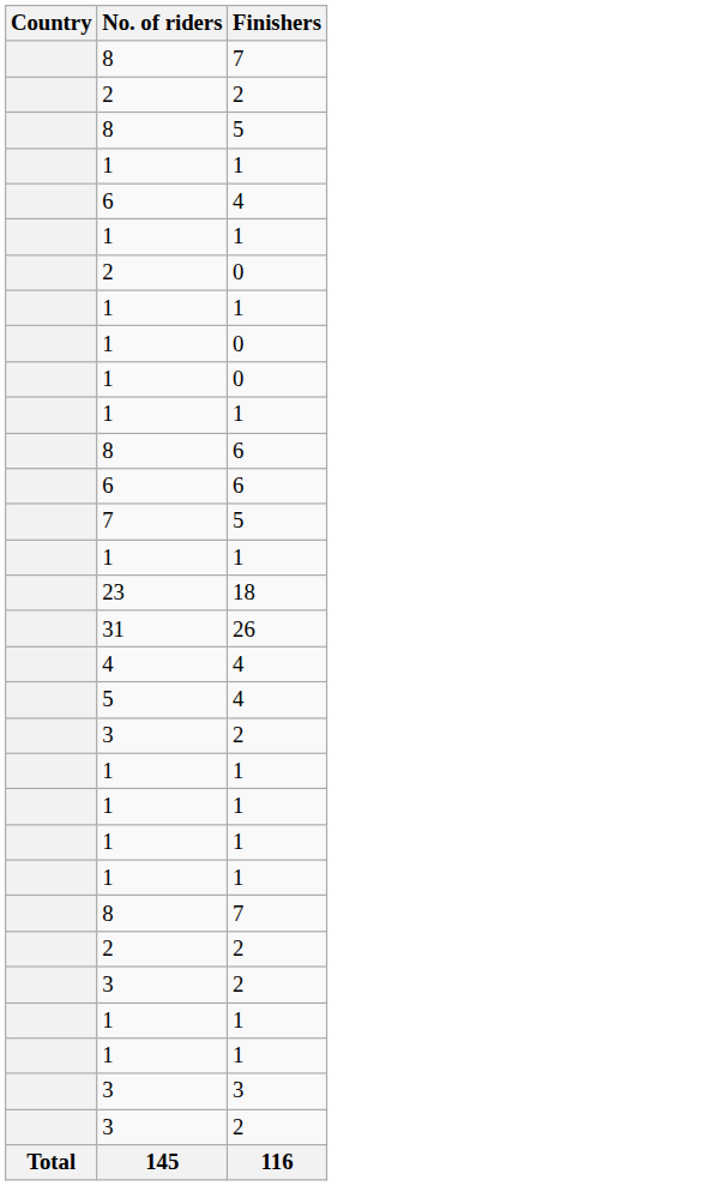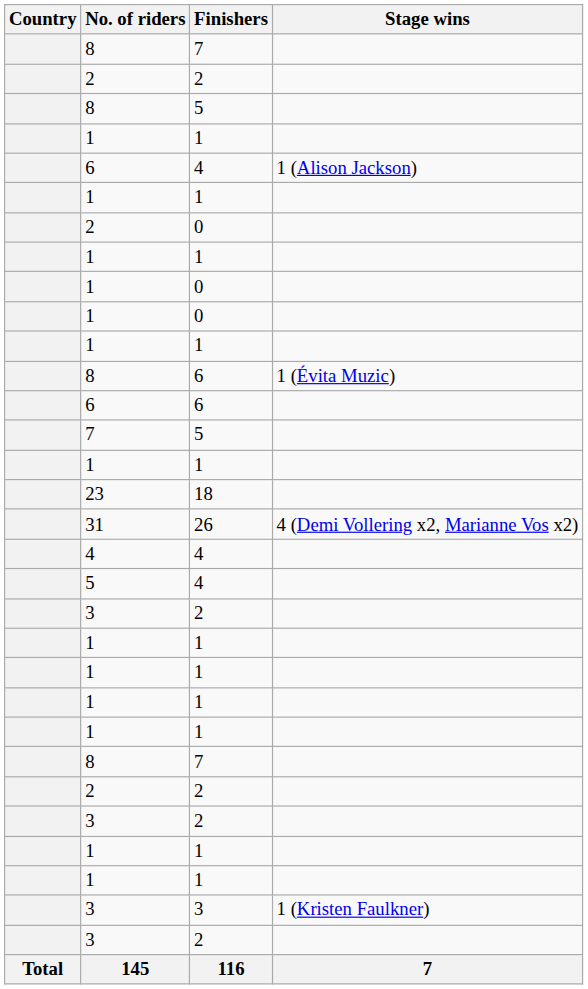+ column: Stage wins | 1 (Alison Jackson) | 1 (Évita Muzic) | 4 (Demi Vollering x2, Marianne Vos x2) | 1 (Kristen Faulkner) | 7
